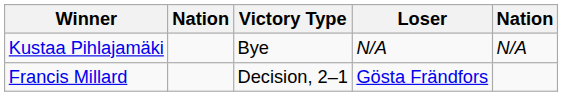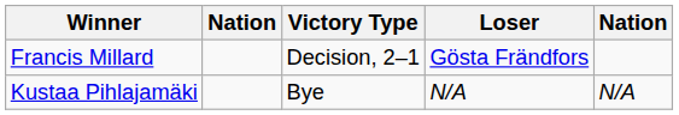rows swapped: Francis Millard <-> Kustaa Pihlajamäki
